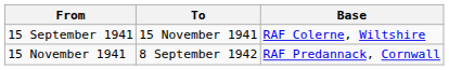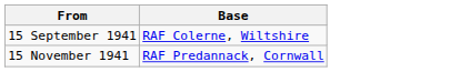- column: To | 15 November 1941 | 8 September 1942
